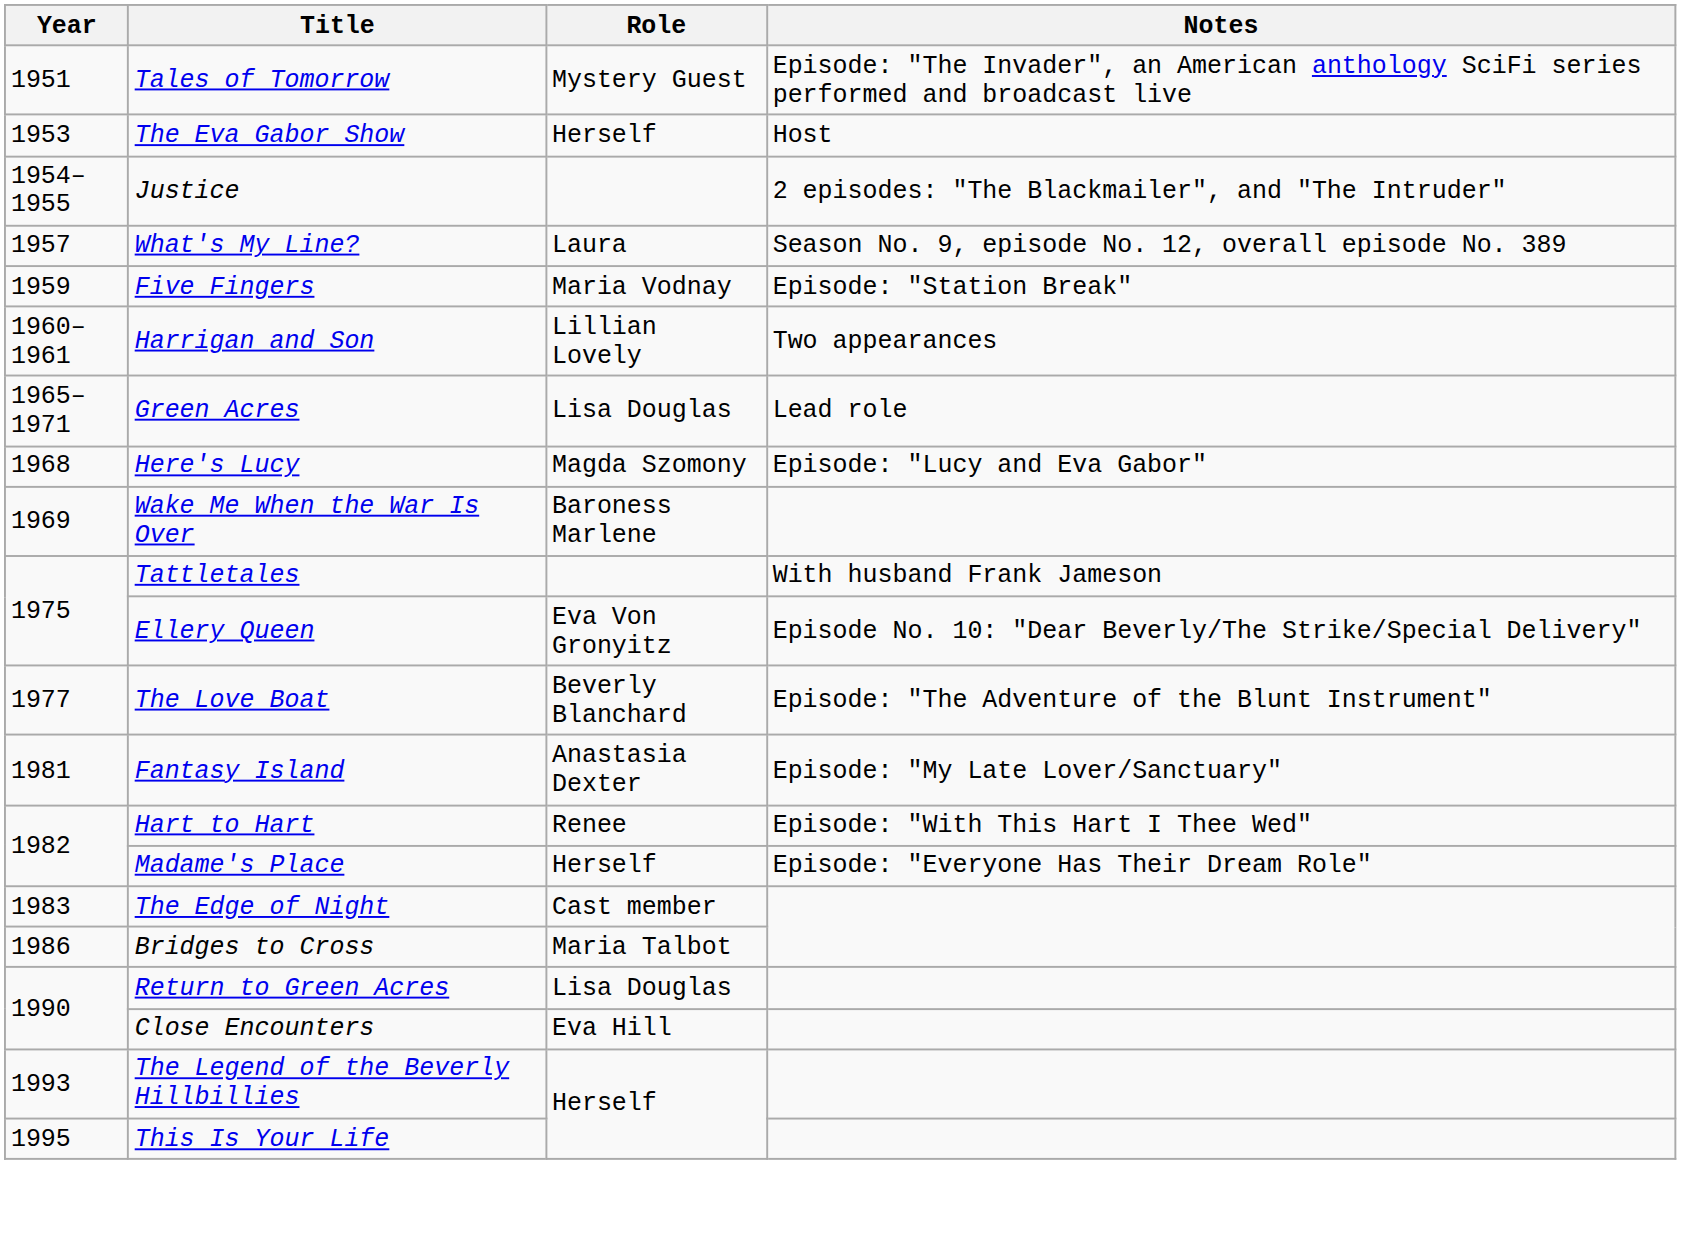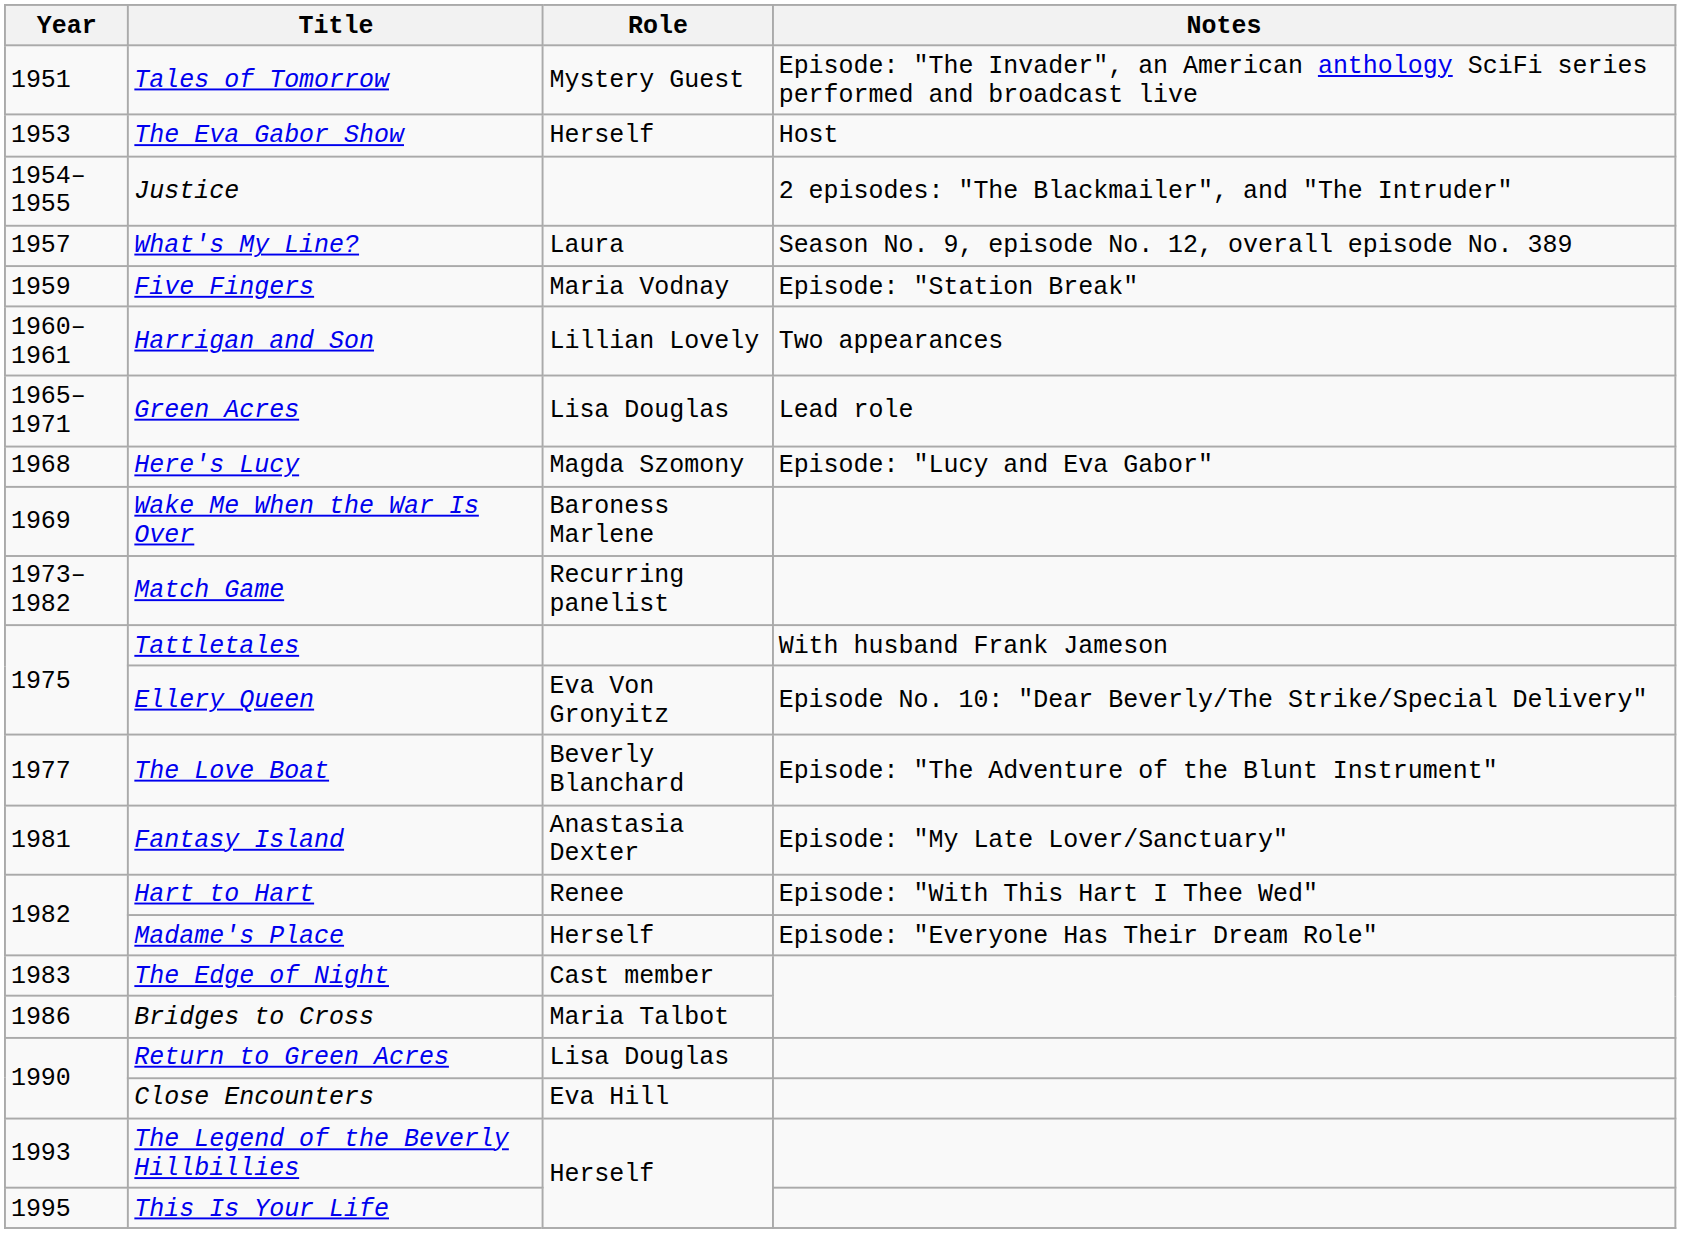+ row: 1973–1982 | Match Game | Recurring panelist
